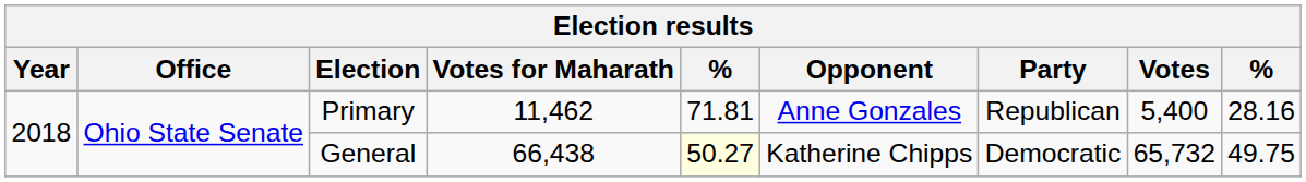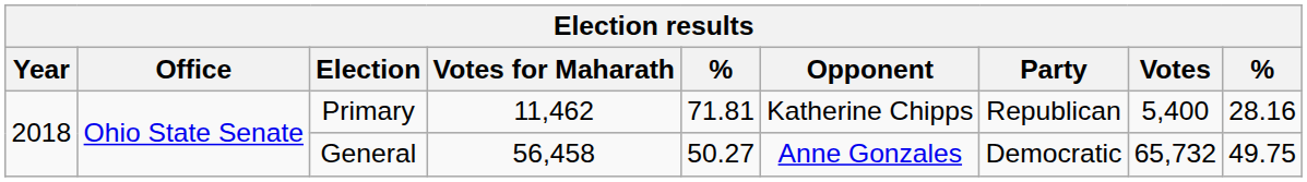Primary | Opponent: Anne Gonzales -> Katherine Chipps
General | Votes for Maharath: 66,438 -> 56,458
General | column 5: lightyellow background -> no background
General | Opponent: Katherine Chipps -> Anne Gonzales
